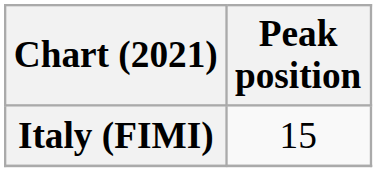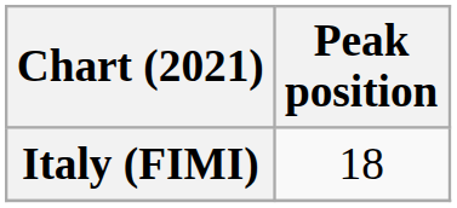Italy (FIMI) | Peak position: 15 -> 18
